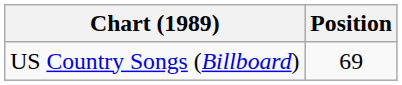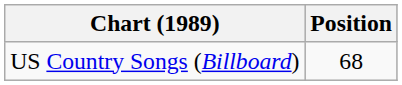US Country Songs (Billboard) | Position: 69 -> 68
